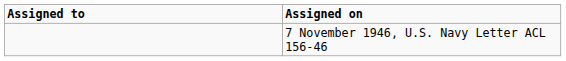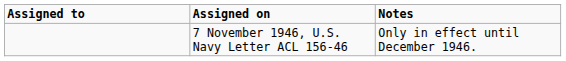+ column: Notes | Only in effect until December 1946.
